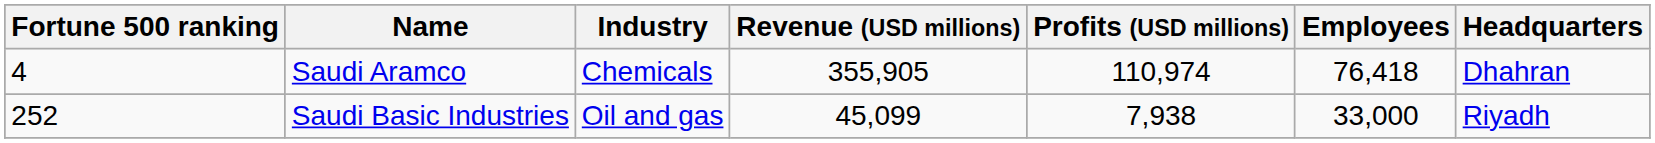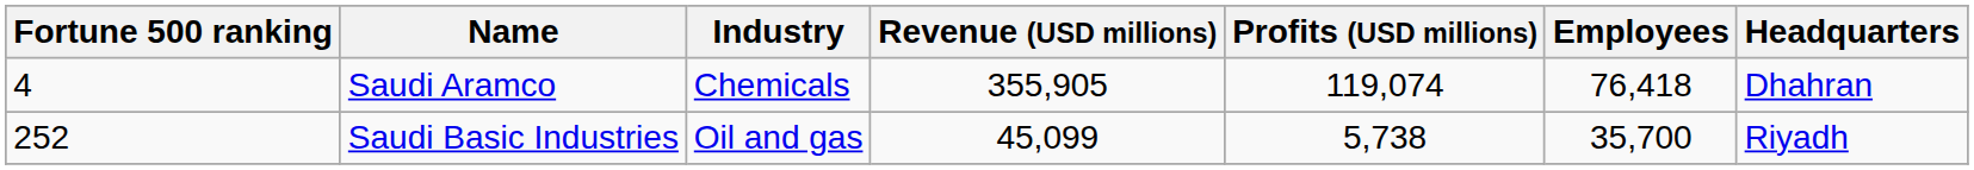Saudi Aramco | Profits (USD millions): 110,974 -> 119,074
Saudi Basic Industries | Profits (USD millions): 7,938 -> 5,738
Saudi Basic Industries | Employees: 33,000 -> 35,700
